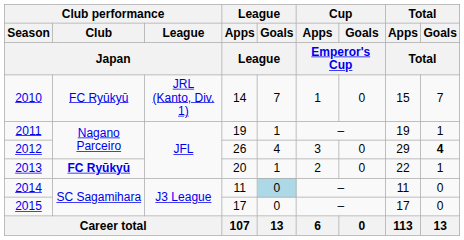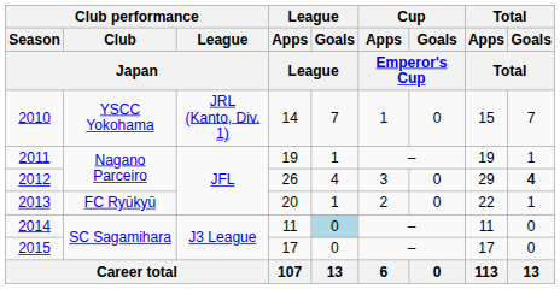2010 | Club performance / Club / Japan: FC Ryūkyū -> YSCC Yokohama
2013 | Club performance / Club / Japan: bold -> normal
